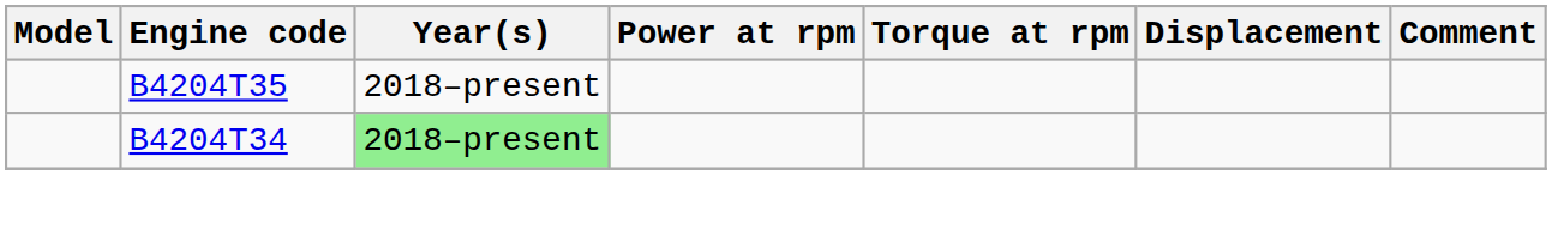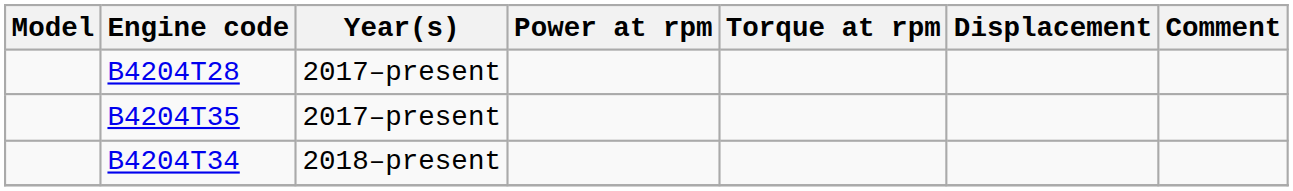+ row: B4204T28 | 2017–present
B4204T35 | Year(s): 2018–present -> 2017–present
B4204T34 | Year(s): lightgreen background -> no background
